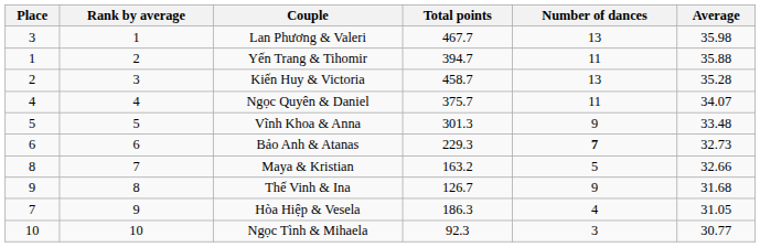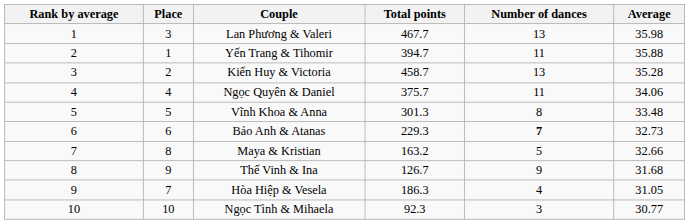columns swapped: Rank by average <-> Place
Ngọc Quyên & Daniel | Average: 34.07 -> 34.06
Vĩnh Khoa & Anna | Number of dances: 9 -> 8
